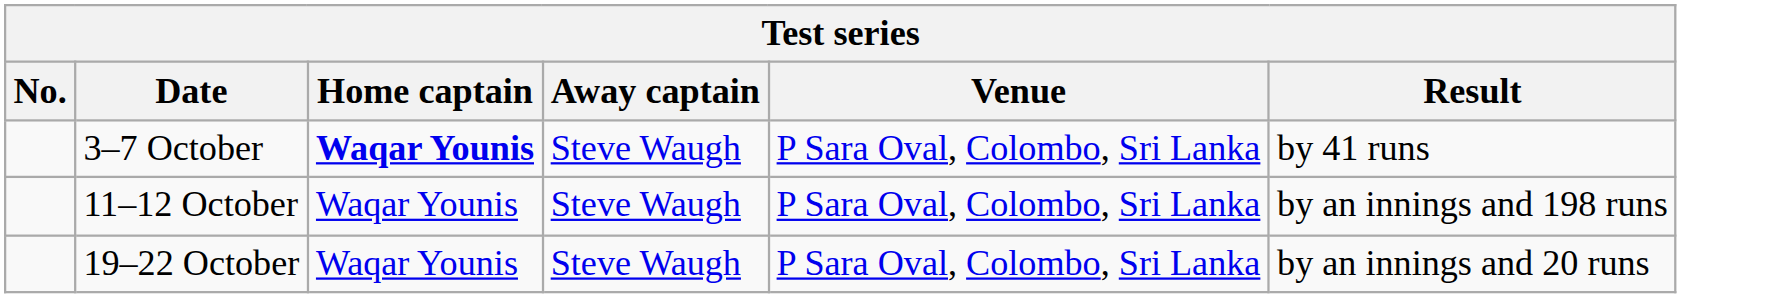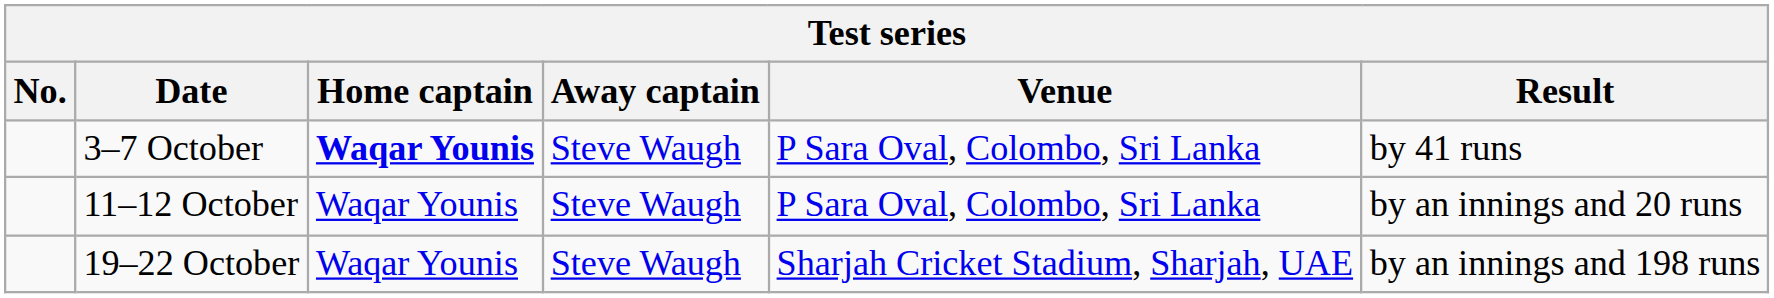11–12 October | Result: by an innings and 198 runs -> by an innings and 20 runs
19–22 October | Venue: P Sara Oval, Colombo, Sri Lanka -> Sharjah Cricket Stadium, Sharjah, UAE
19–22 October | Result: by an innings and 20 runs -> by an innings and 198 runs
